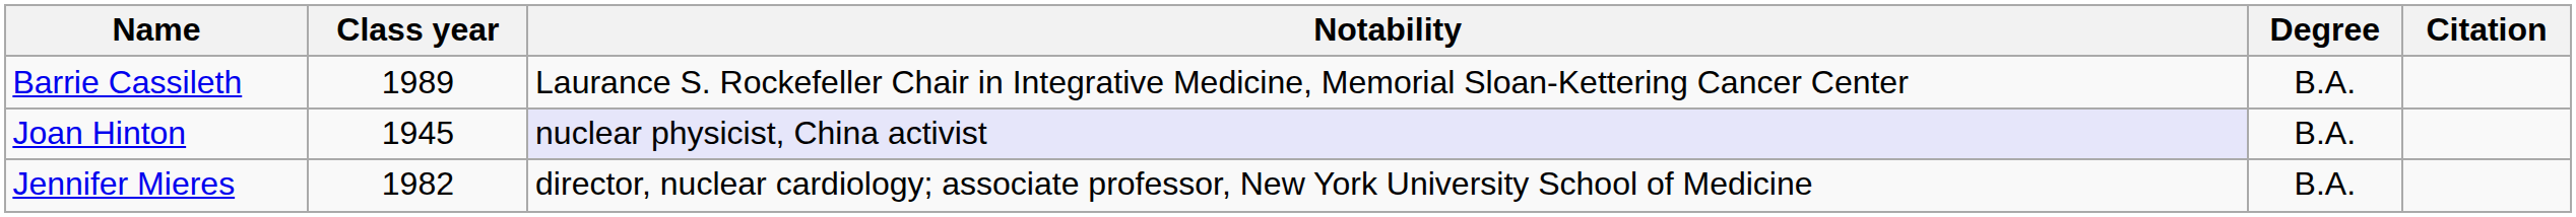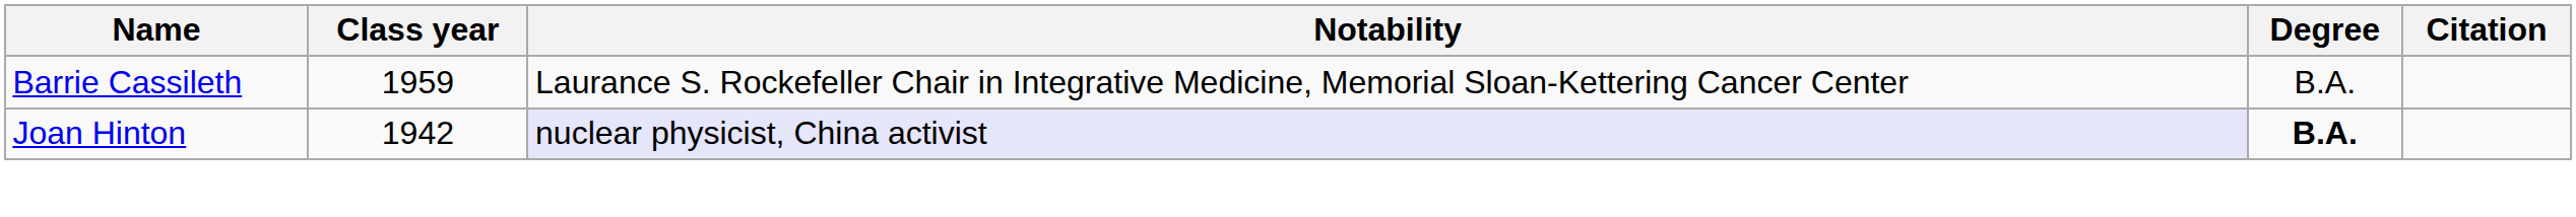Barrie Cassileth | Class year: 1989 -> 1959
Joan Hinton | Class year: 1945 -> 1942
Joan Hinton | Degree: normal -> bold
- row: Jennifer Mieres | 1982 | director, nuclear cardiology; associate professor, New York University School of Medicine | B.A.
